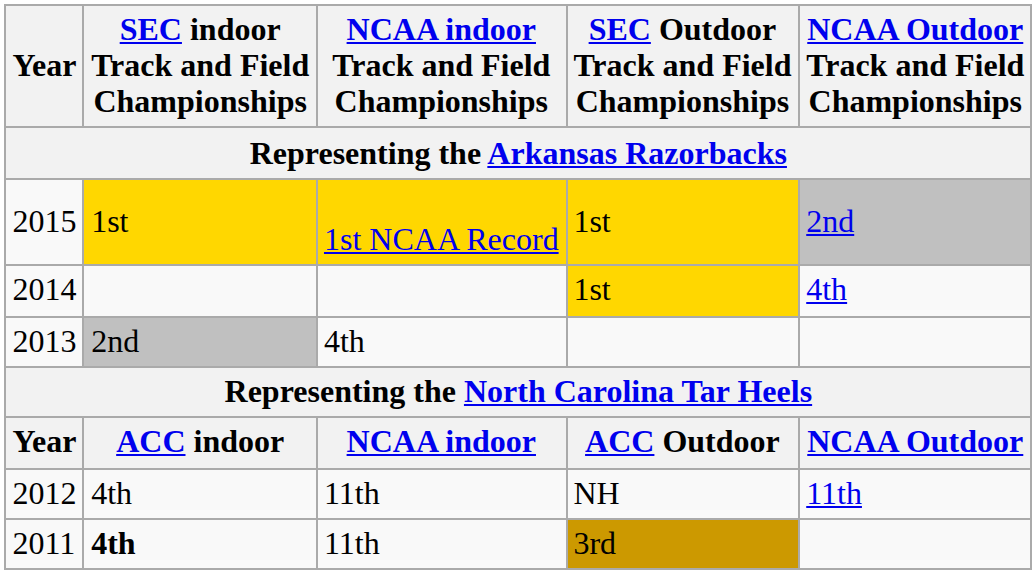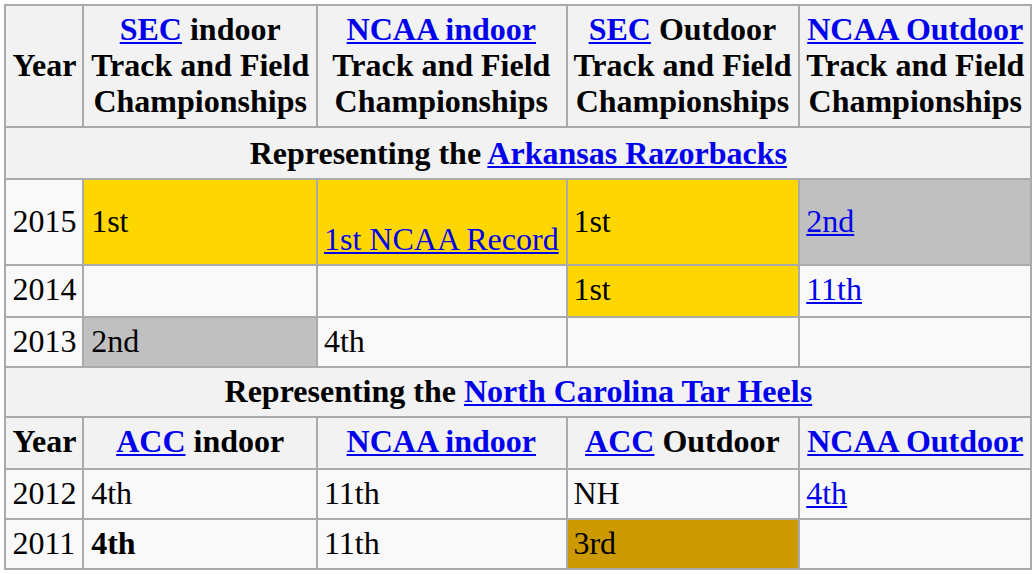2014 | NCAA Outdoor Track and Field Championships: 4th -> 11th
2012 | NCAA Outdoor Track and Field Championships: 11th -> 4th
